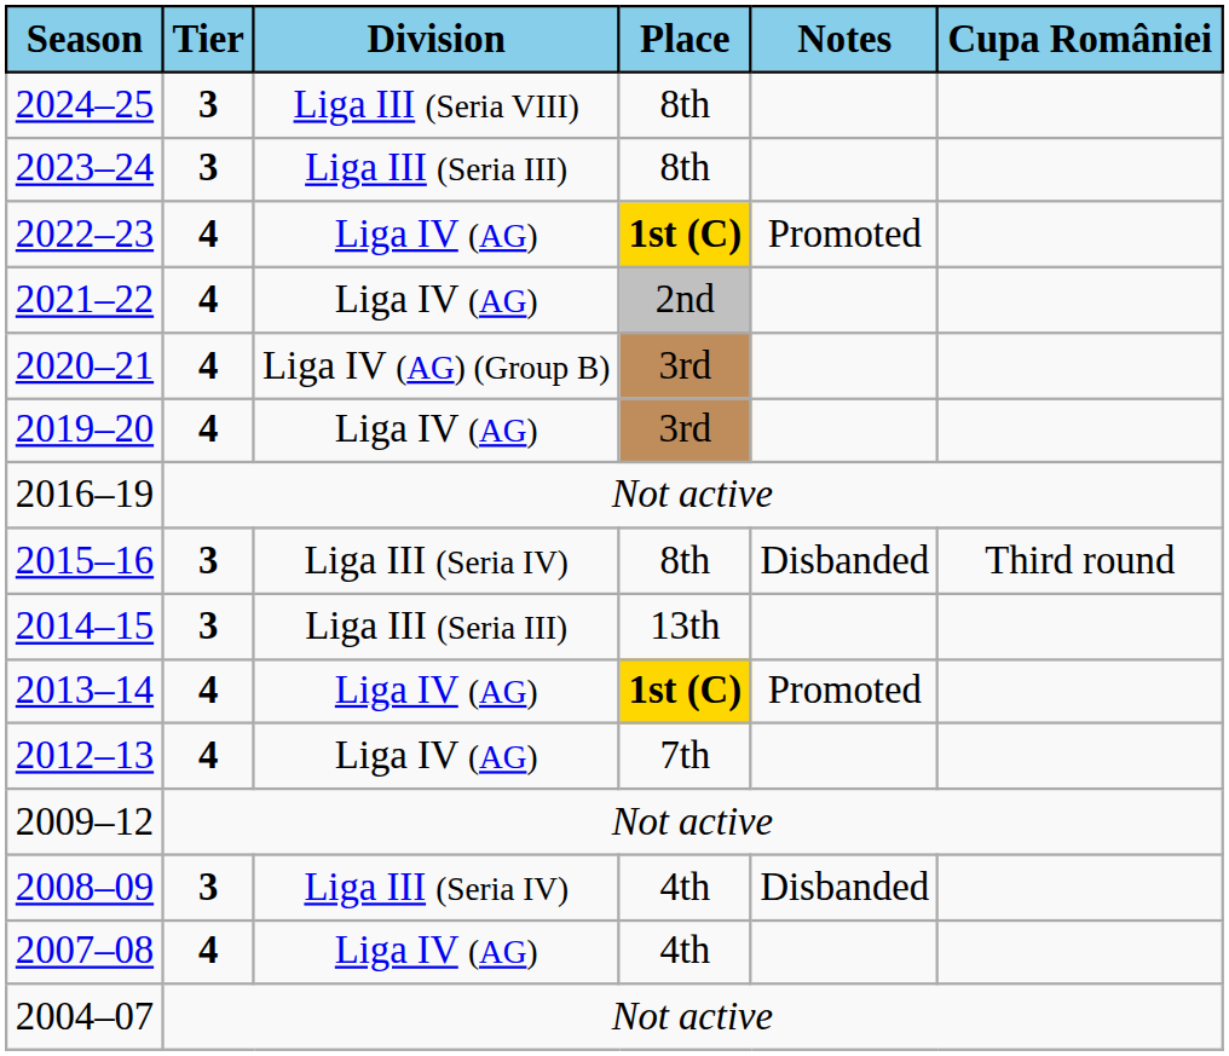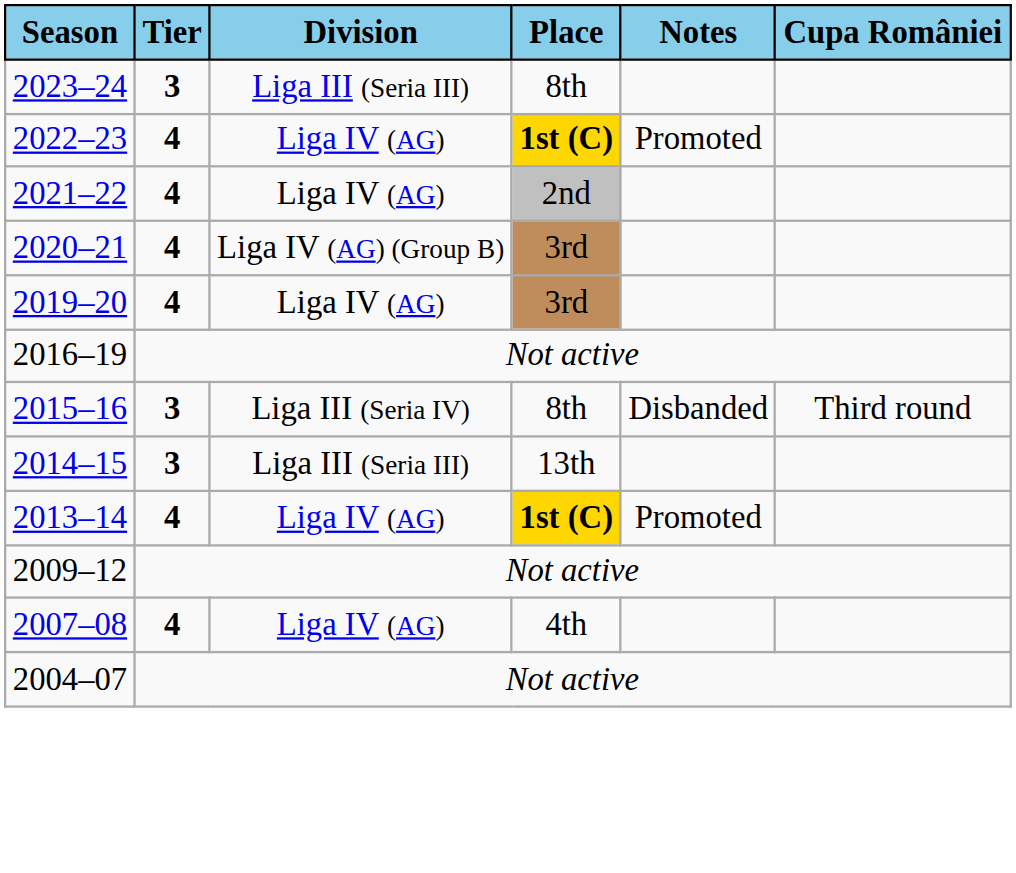- row: 2024–25 | 3 | Liga III (Seria VIII) | 8th
- row: 2012–13 | 4 | Liga IV (AG) | 7th
- row: 2008–09 | 3 | Liga III (Seria IV) | 4th | Disbanded
